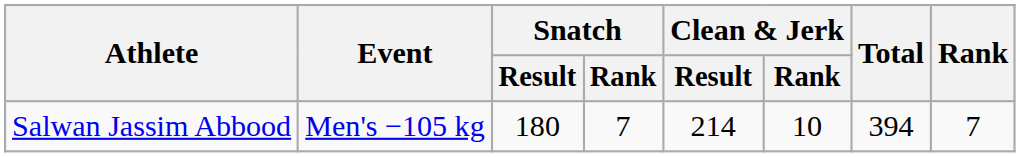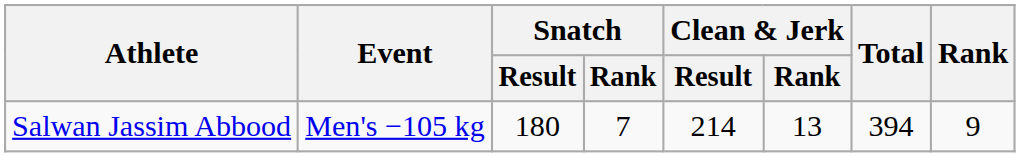Salwan Jassim Abbood | Clean & Jerk / Rank: 10 -> 13
Salwan Jassim Abbood | Rank: 7 -> 9
